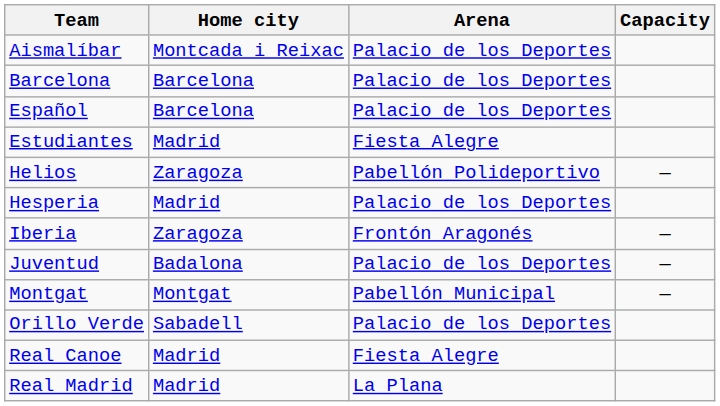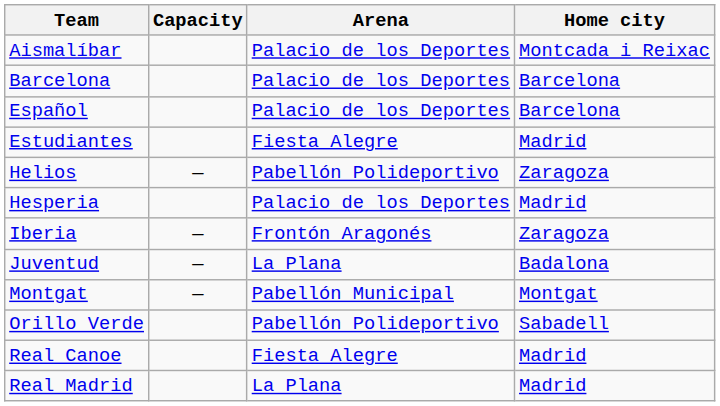columns swapped: Home city <-> Capacity
Juventud | Arena: Palacio de los Deportes -> La Plana
Orillo Verde | Arena: Palacio de los Deportes -> Pabellón Polideportivo
